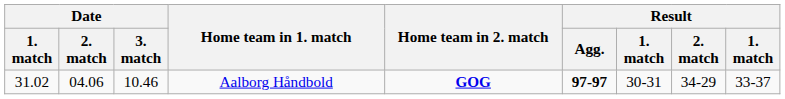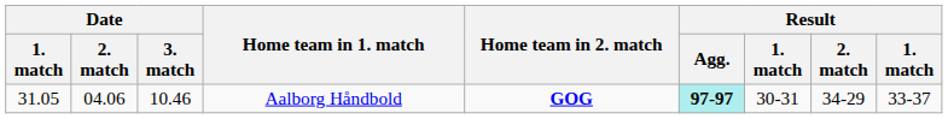Aalborg Håndbold | Date / 1. match: 31.02 -> 31.05
Aalborg Håndbold | Result / Agg.: no background -> paleturquoise background
